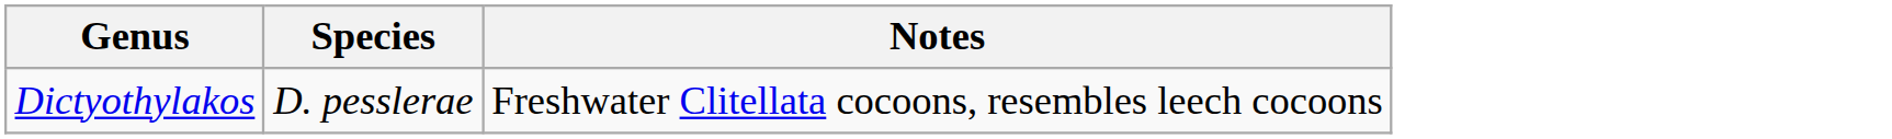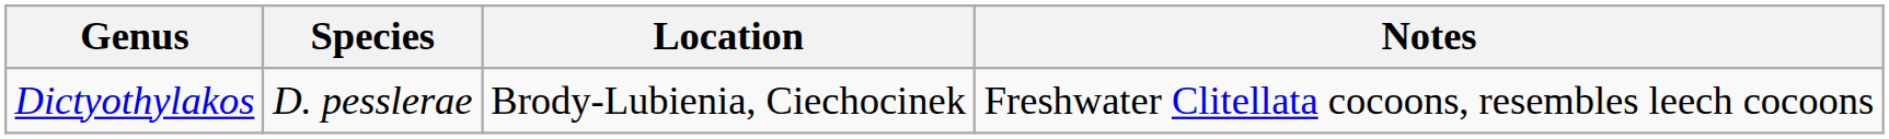+ column: Location | Brody-Lubienia, Ciechocinek
